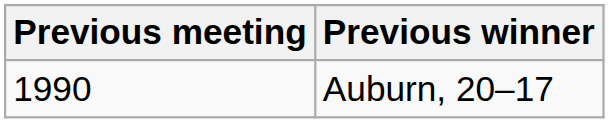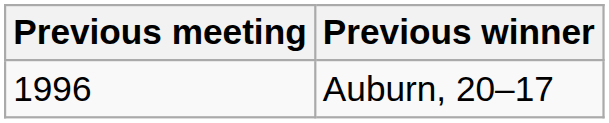Auburn, 20–17 | Previous meeting: 1990 -> 1996
